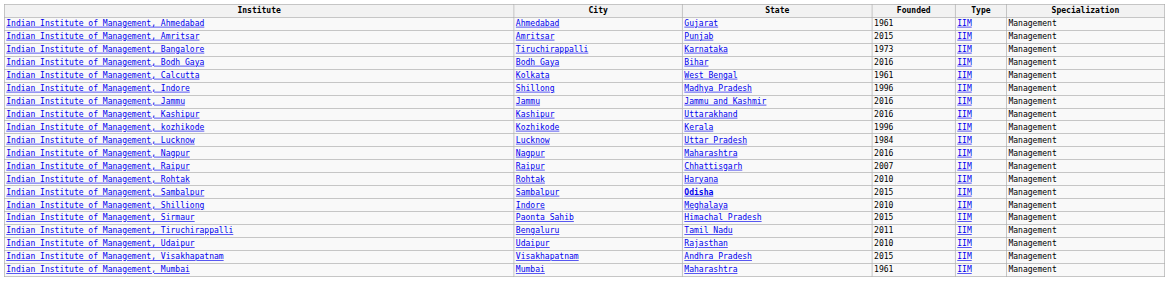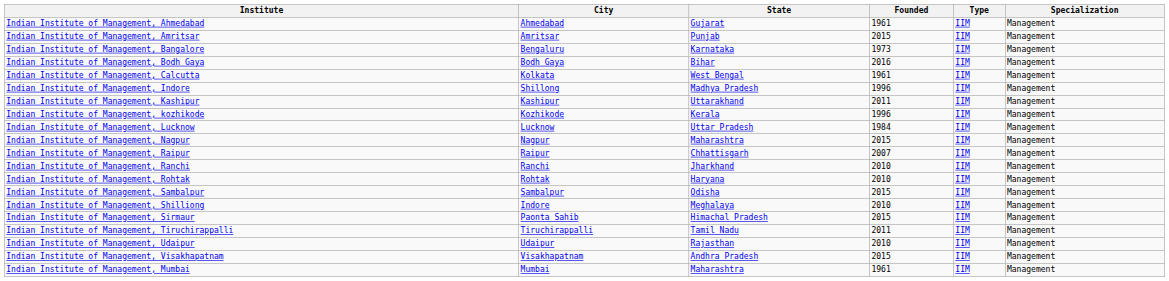Indian Institute of Management, Bangalore | City: Tiruchirappalli -> Bengaluru
- row: Indian Institute of Management, Jammu | Jammu | Jammu and Kashmir | 2016 | IIM | Management
Indian Institute of Management, Kashipur | Founded: 2016 -> 2011
Indian Institute of Management, Nagpur | Founded: 2016 -> 2015
+ row: Indian Institute of Management, Ranchi | Ranchi | Jharkhand | 2010 | IIM | Management
Indian Institute of Management, Sambalpur | State: bold -> normal
Indian Institute of Management, Tiruchirappalli | City: Bengaluru -> Tiruchirappalli
